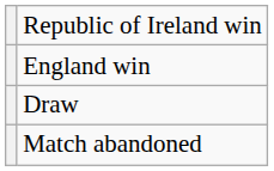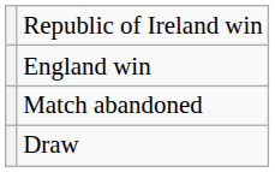rows swapped: Draw <-> Match abandoned
